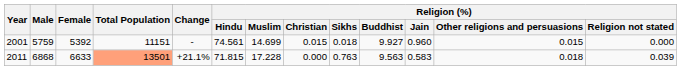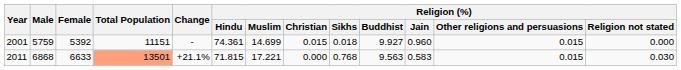2001 | Religion (%) / Hindu: 74.561 -> 74.361
2011 | Religion (%) / Muslim: 17.228 -> 17.221
2011 | Religion (%) / Sikhs: 0.763 -> 0.768
2011 | Religion (%) / Other religions and persuasions: 0.018 -> 0.015
2011 | Religion (%) / Religion not stated: 0.039 -> 0.030
